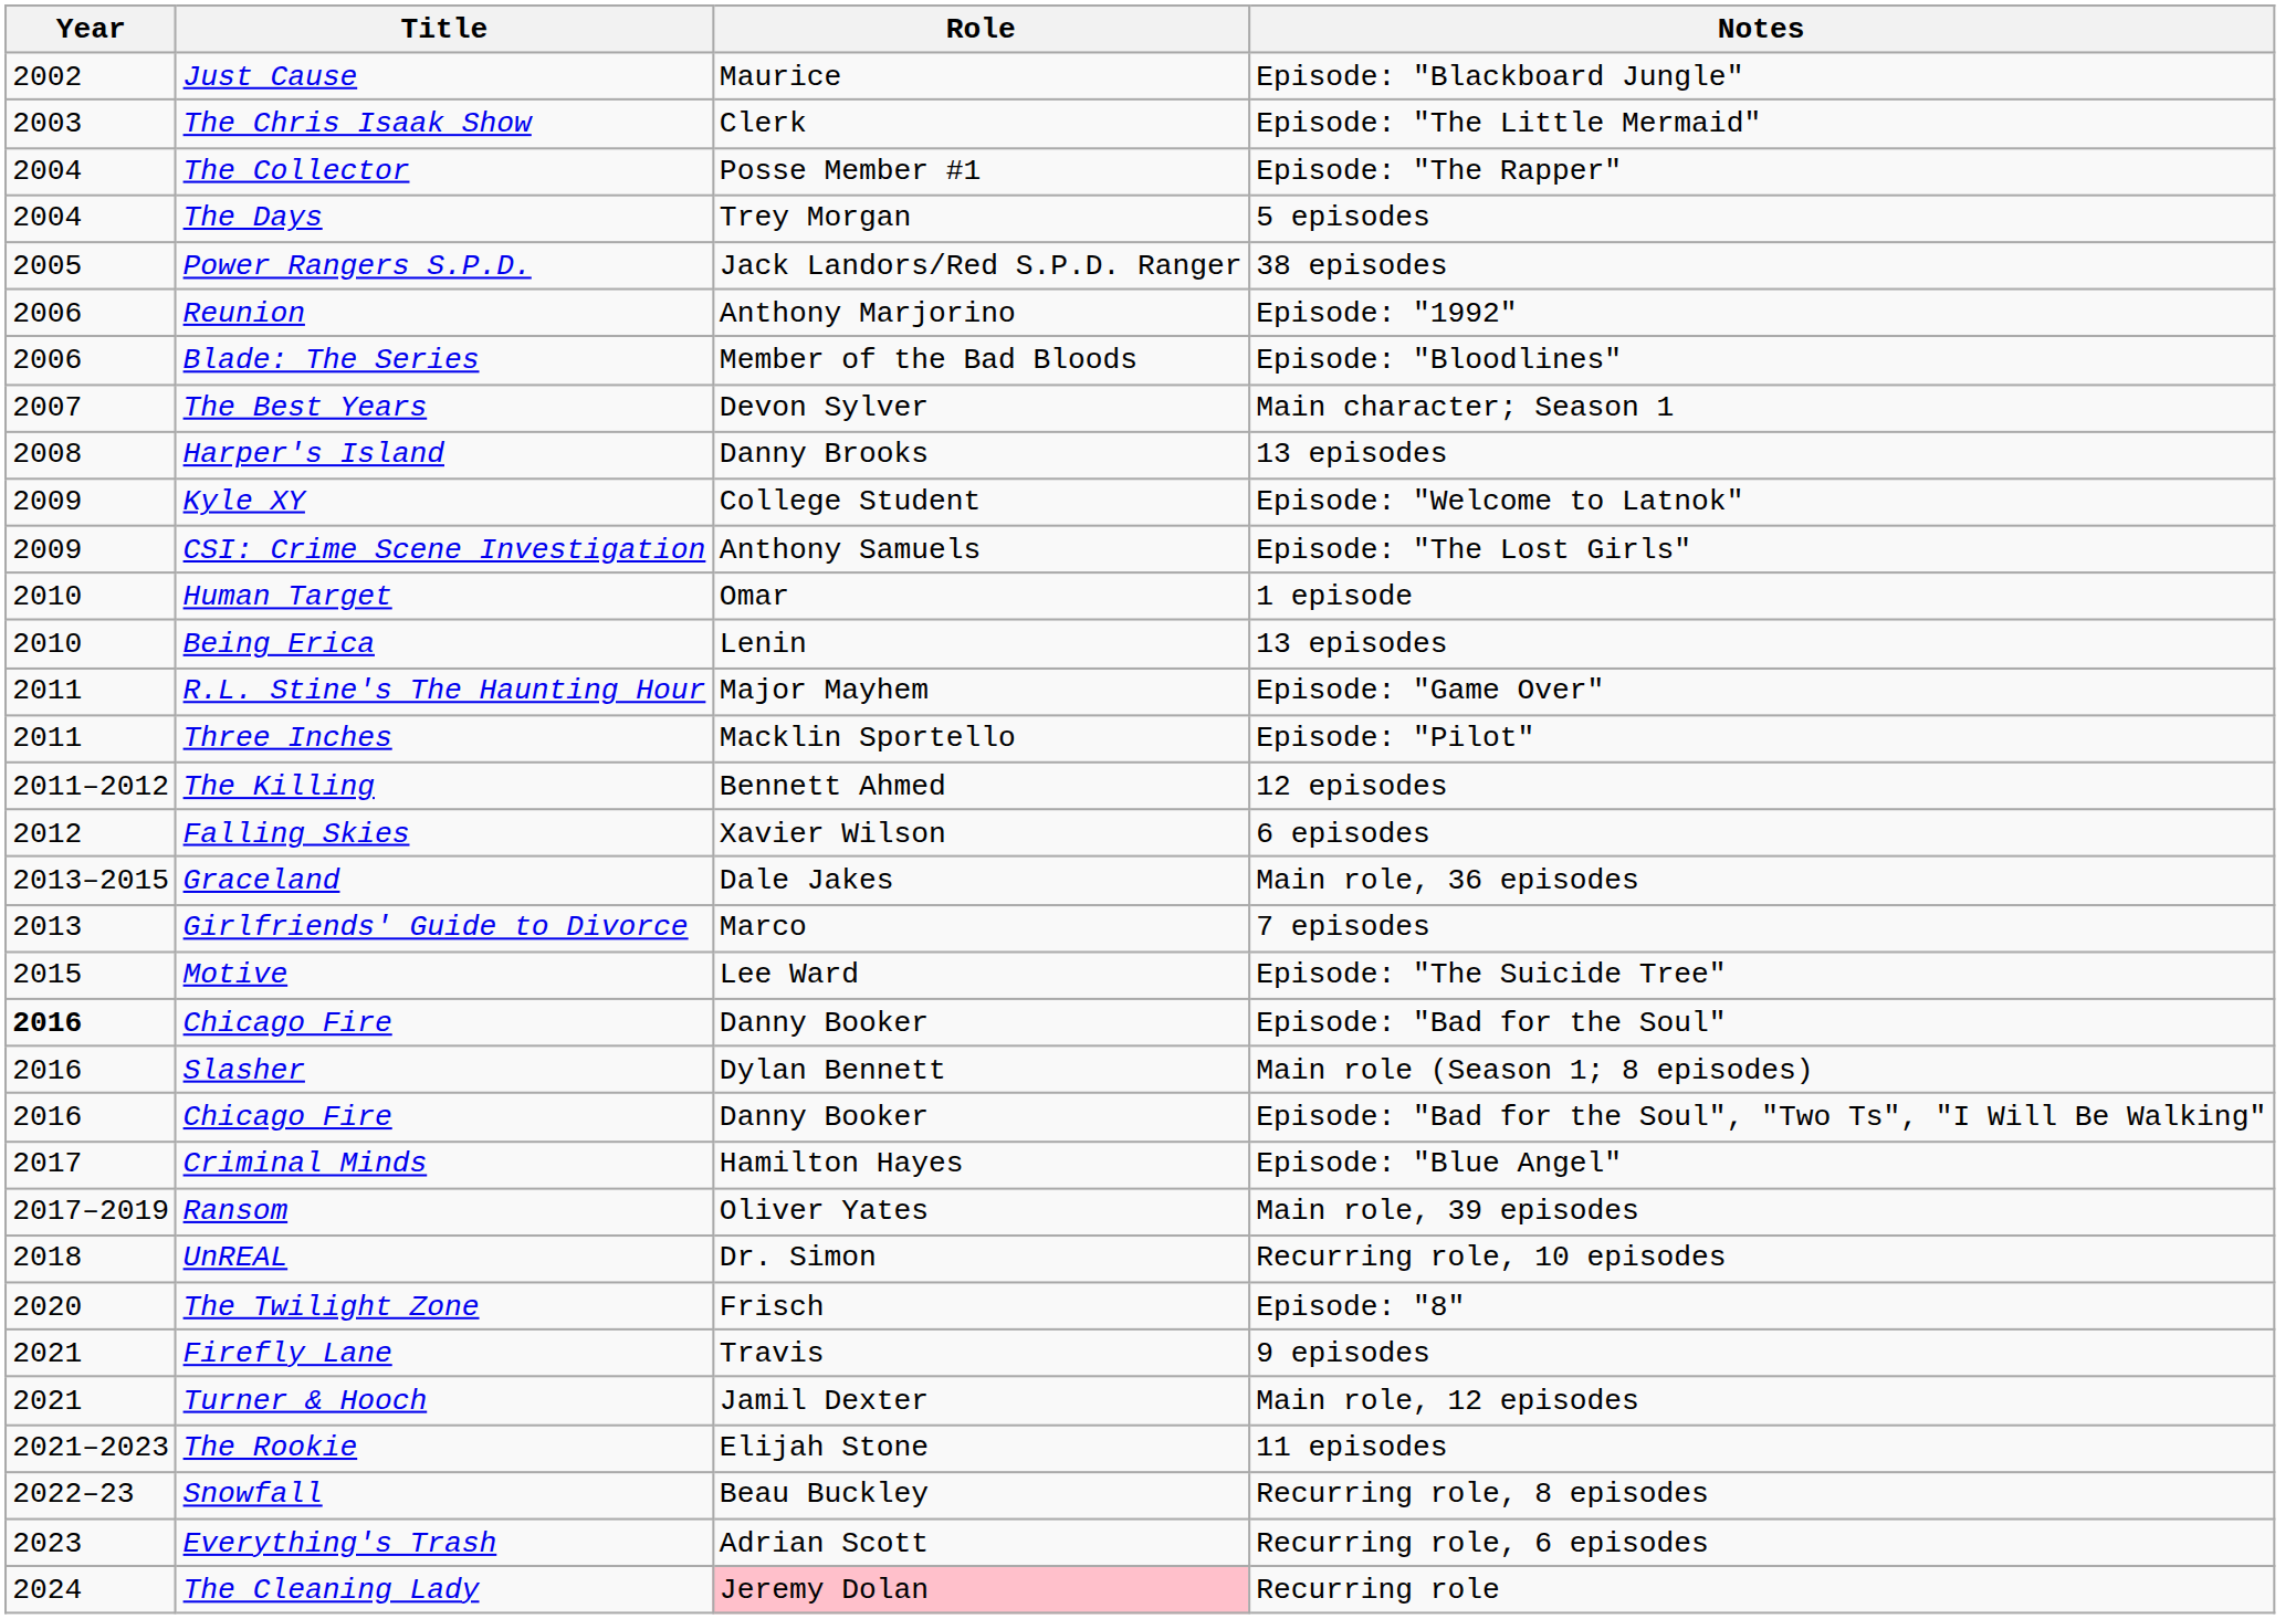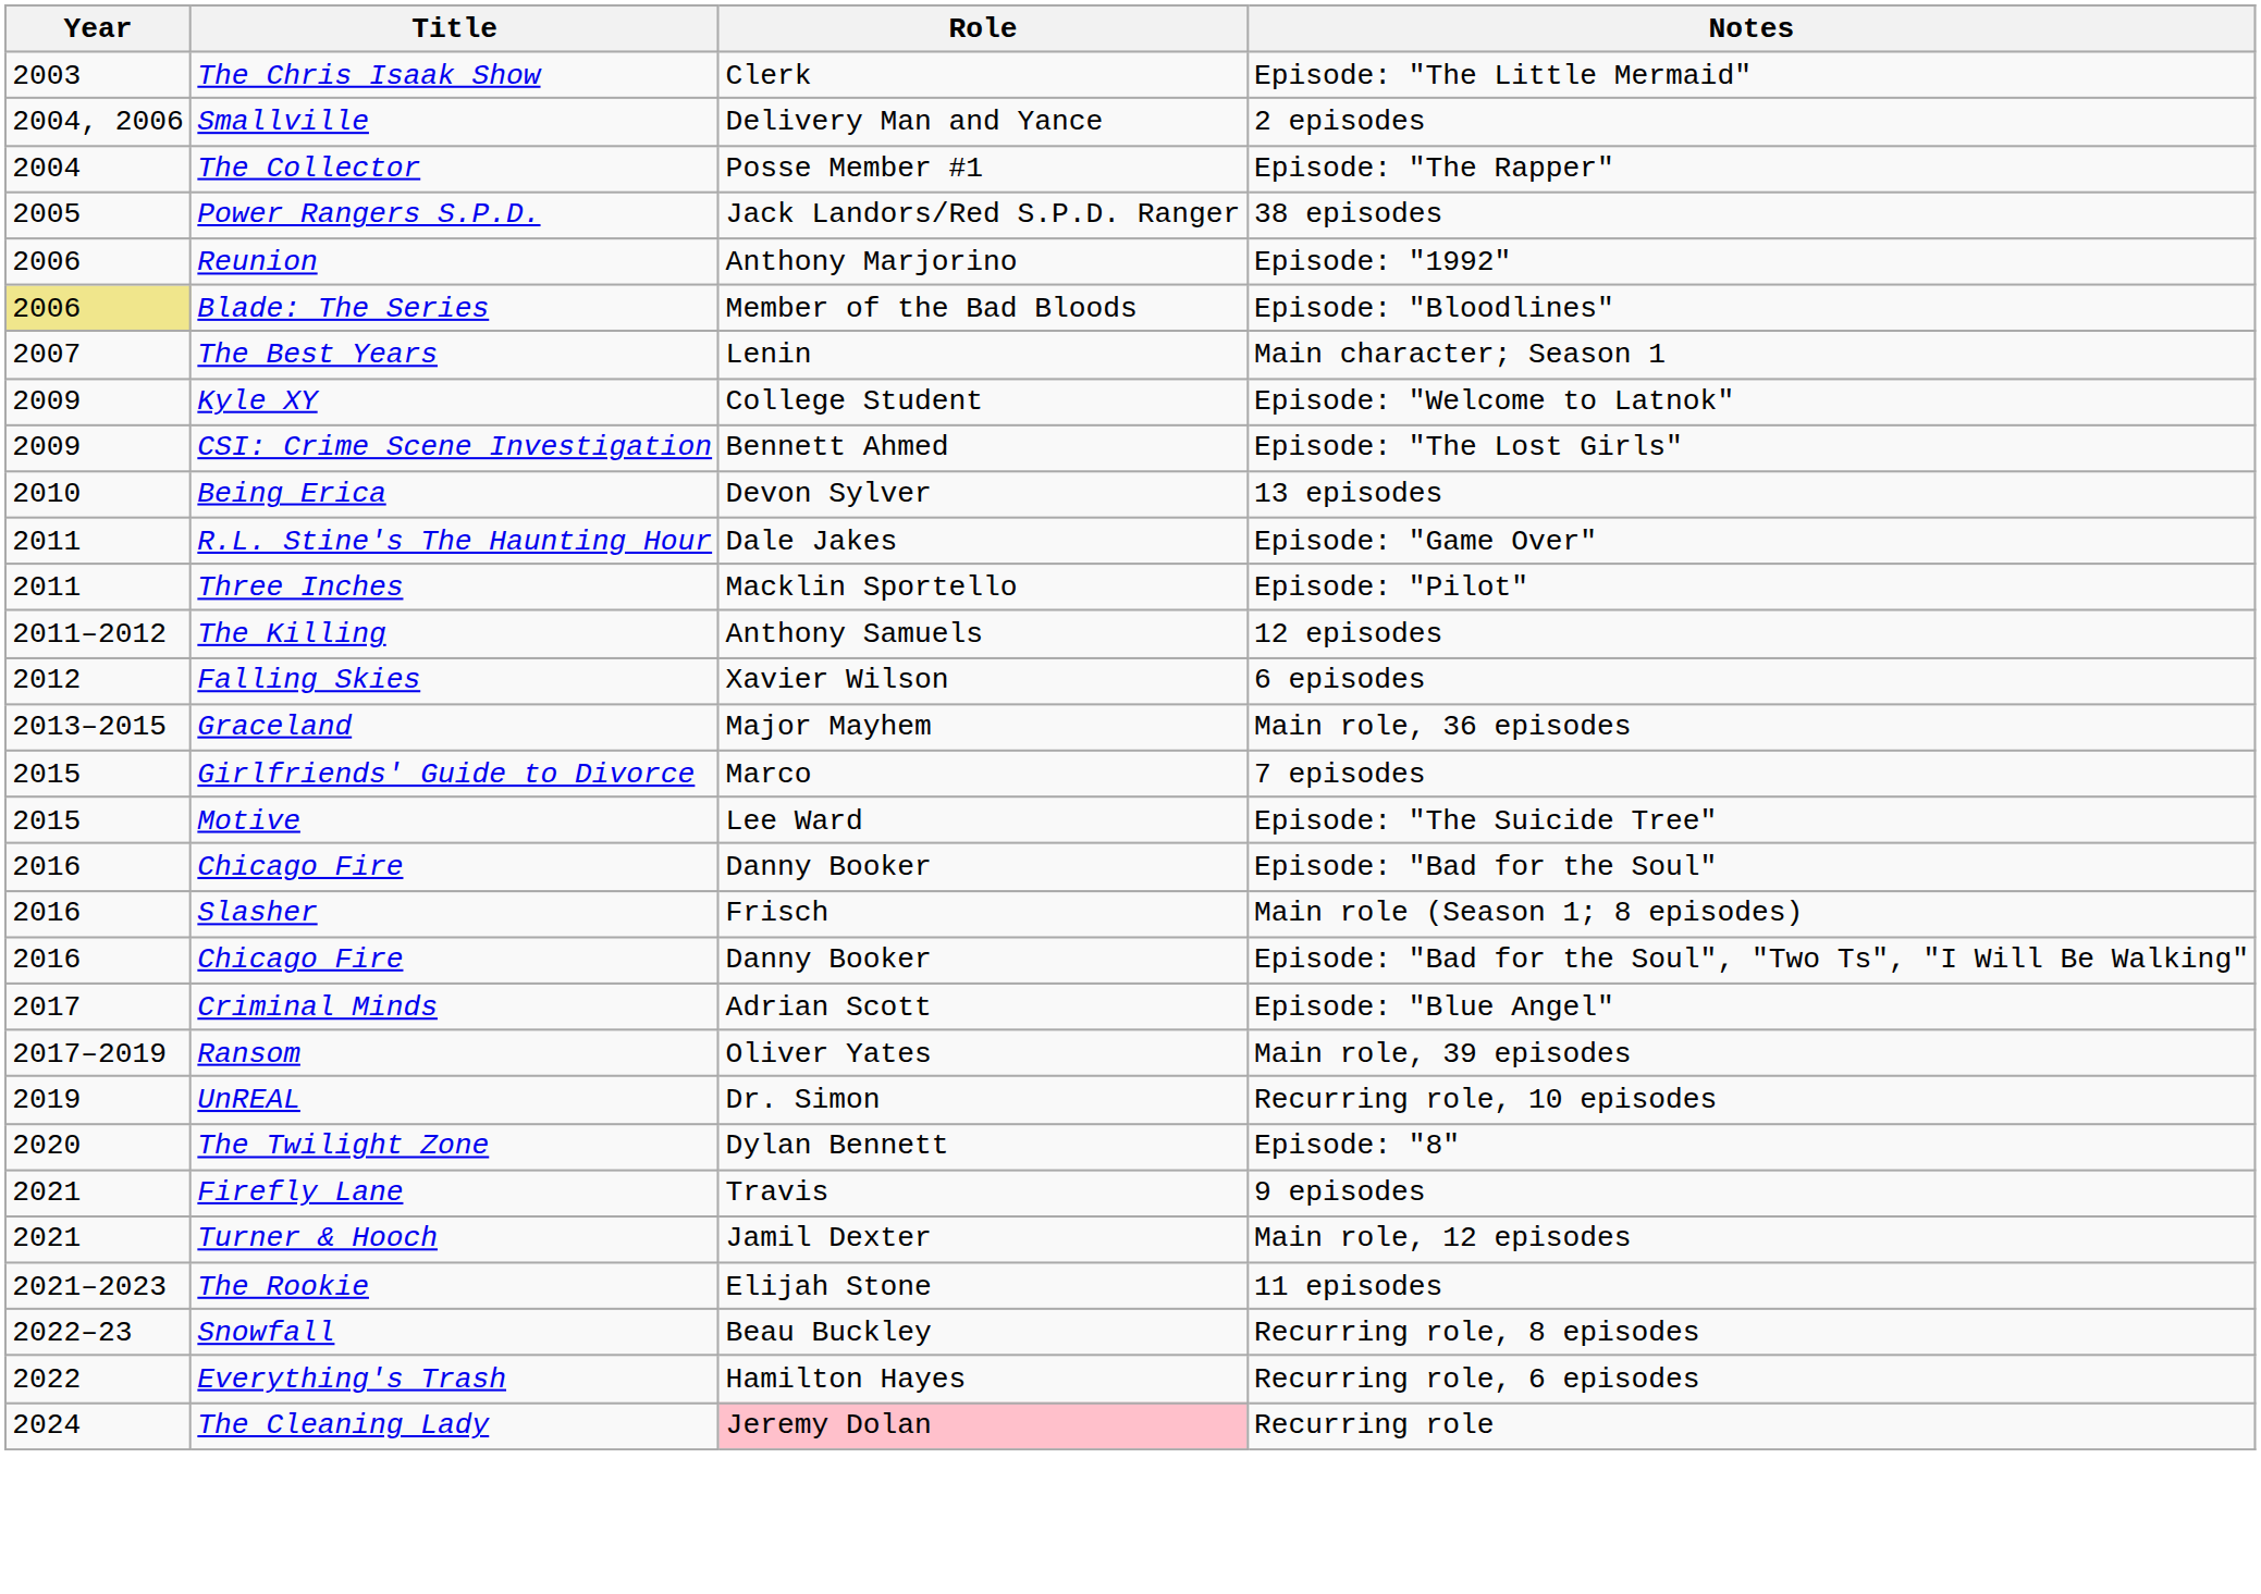- row: 2002 | Just Cause | Maurice | Episode: "Blackboard Jungle"
+ row: 2004, 2006 | Smallville | Delivery Man and Yance | 2 episodes
- row: 2004 | The Days | Trey Morgan | 5 episodes
Blade: The Series | Year: no background -> khaki background
The Best Years | Role: Devon Sylver -> Lenin
- row: 2008 | Harper's Island | Danny Brooks | 13 episodes
CSI: Crime Scene Investigation | Role: Anthony Samuels -> Bennett Ahmed
- row: 2010 | Human Target | Omar | 1 episode
Being Erica | Role: Lenin -> Devon Sylver
R.L. Stine's The Haunting Hour | Role: Major Mayhem -> Dale Jakes
The Killing | Role: Bennett Ahmed -> Anthony Samuels
Graceland | Role: Dale Jakes -> Major Mayhem
Girlfriends' Guide to Divorce | Year: 2013 -> 2015
Chicago Fire / Episode: "Bad for the Soul" | Year: bold -> normal
Slasher | Role: Dylan Bennett -> Frisch
Criminal Minds | Role: Hamilton Hayes -> Adrian Scott
UnREAL | Year: 2018 -> 2019
The Twilight Zone | Role: Frisch -> Dylan Bennett
Everything's Trash | Year: 2023 -> 2022
Everything's Trash | Role: Adrian Scott -> Hamilton Hayes
